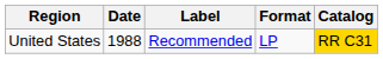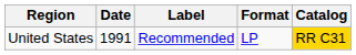United States | Date: 1988 -> 1991
